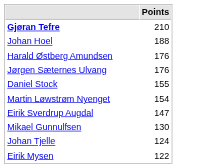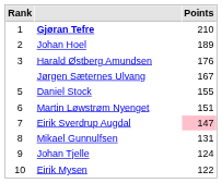+ column: Rank | 1 | 2 | 3 | 5 | 6 | 7 | 8 | 9 | 10
Johan Hoel | Points: 188 -> 189
Jørgen Sæternes Ulvang | Points: 176 -> 167
Martin Løwstrøm Nyenget | Points: 154 -> 151
Eirik Sverdrup Augdal | Points: no background -> pink background
Mikael Gunnulfsen | Points: 130 -> 131
